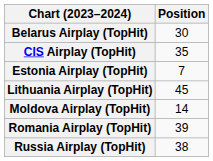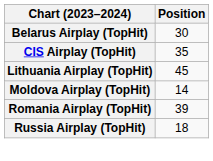- row: Estonia Airplay (TopHit) | 7
Russia Airplay (TopHit) | Position: 38 -> 18
